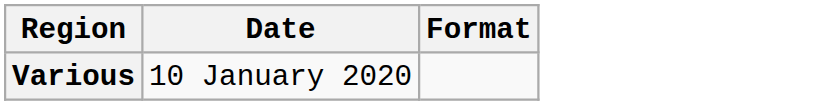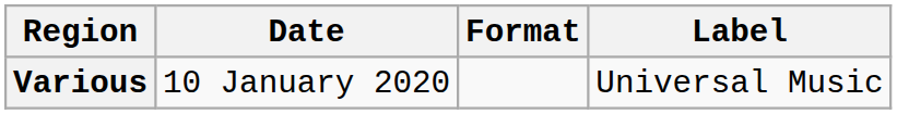+ column: Label | Universal Music
